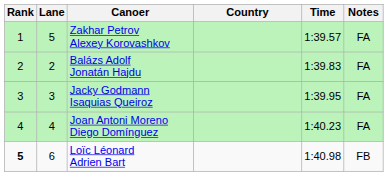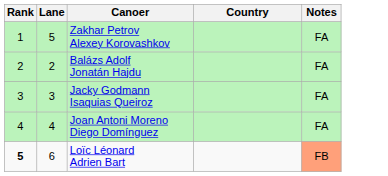- column: Time | 1:39.57 | 1:39.83 | 1:39.95 | 1:40.23 | 1:40.98
Loïc Léonard Adrien Bart | Notes: no background -> lightsalmon background
